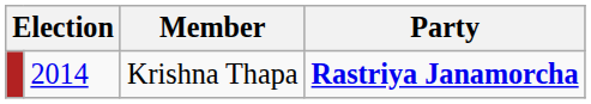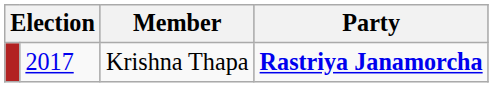Krishna Thapa | column 2: 2014 -> 2017
